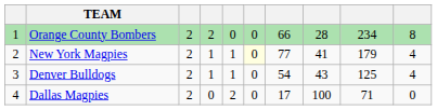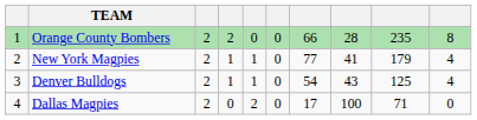Orange County Bombers | column 9: 234 -> 235
New York Magpies | column 6: lightyellow background -> no background
